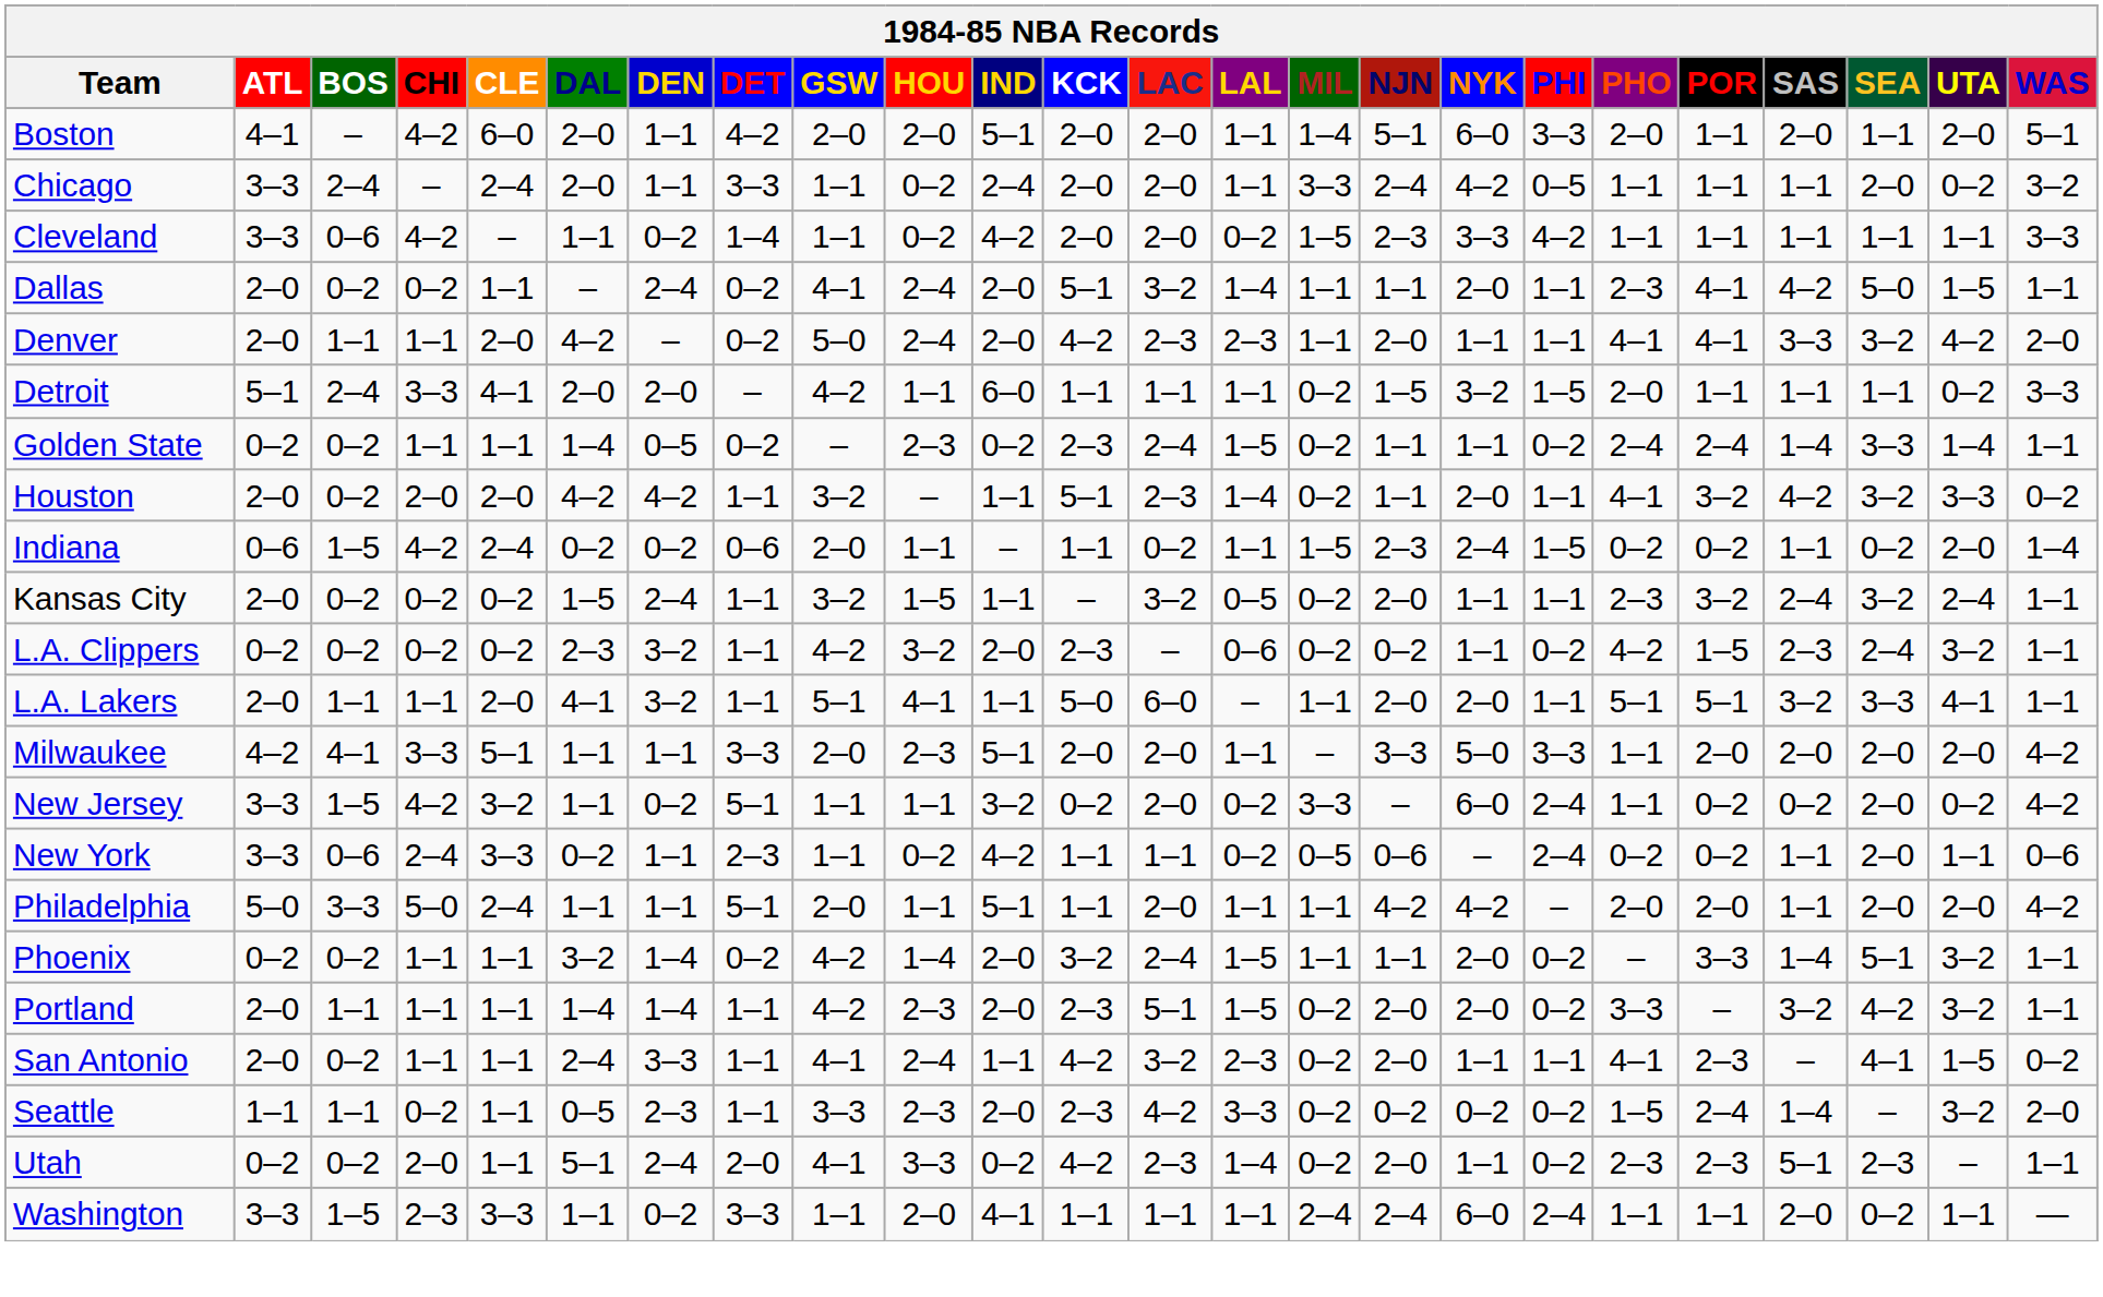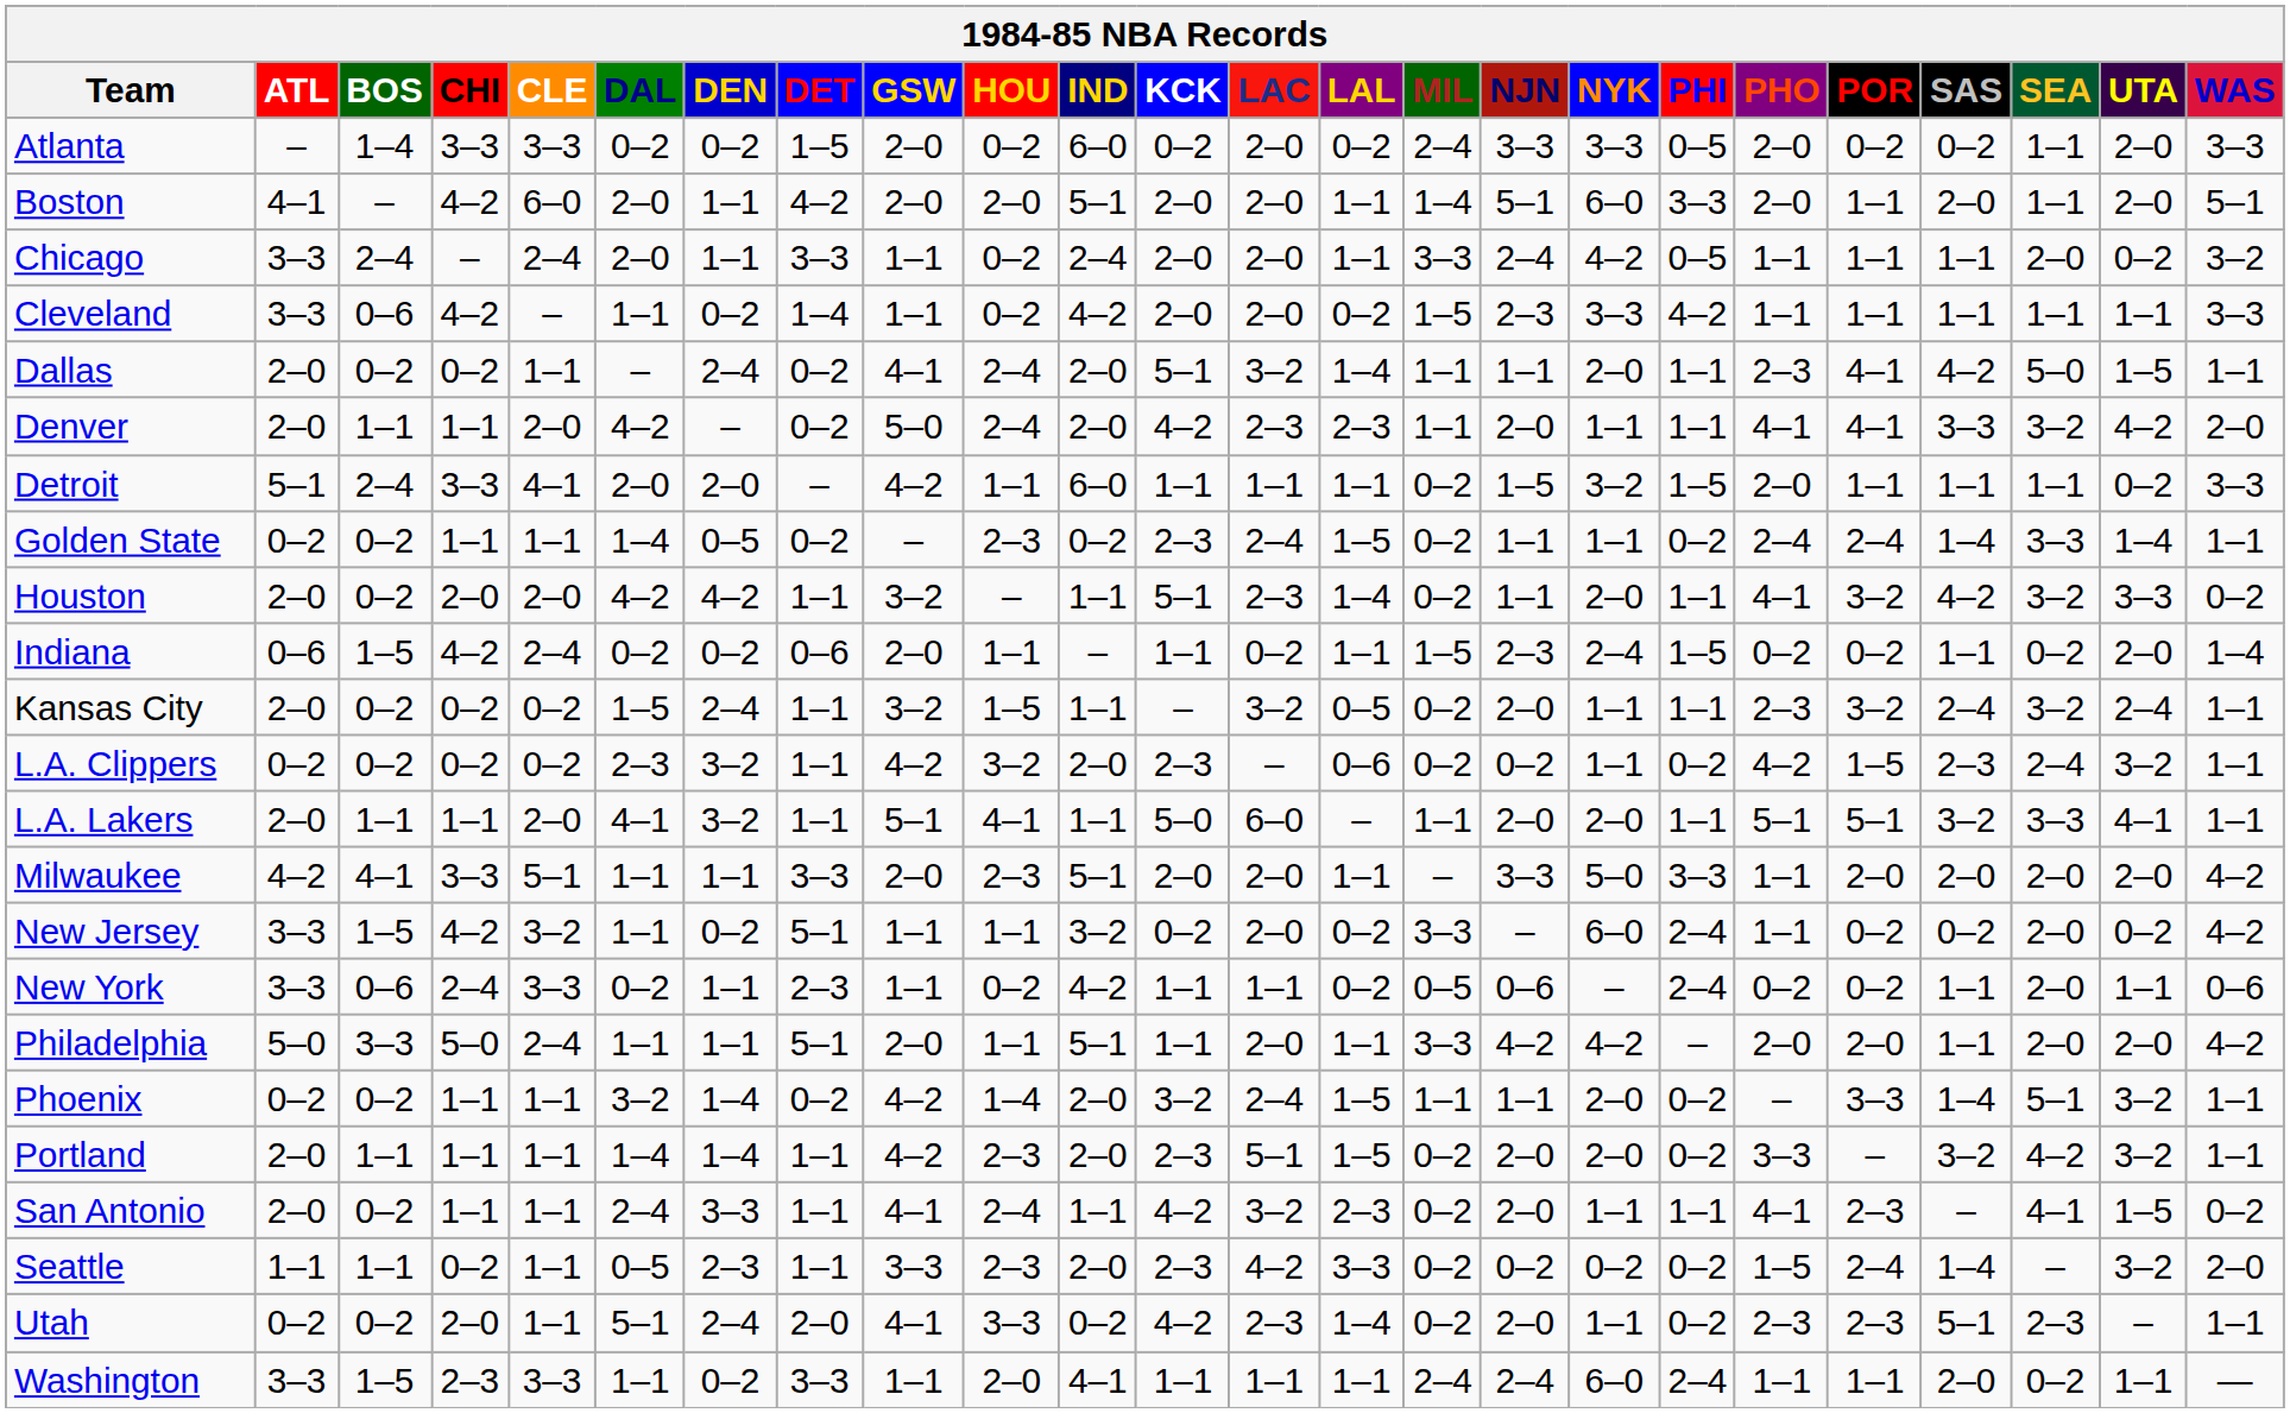+ row: Atlanta | – | 1–4 | 3–3 | 3–3 | 0–2 | 0–2 | 1–5 | 2–0 | 0–2 | 6–0 | 0–2 | 2–0 | 0–2 | 2–4 | 3–3 | 3–3 | 0–5 | 2–0 | 0–2 | 0–2 | 1–1 | 2–0 | 3–3
Philadelphia | MIL: 1–1 -> 3–3
